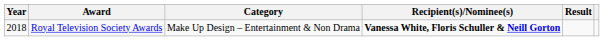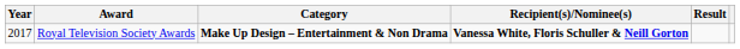Royal Television Society Awards | Year: 2018 -> 2017
Royal Television Society Awards | Category: normal -> bold
